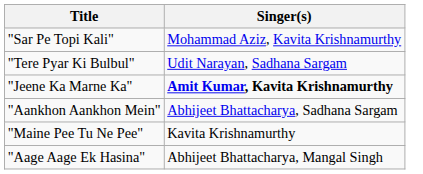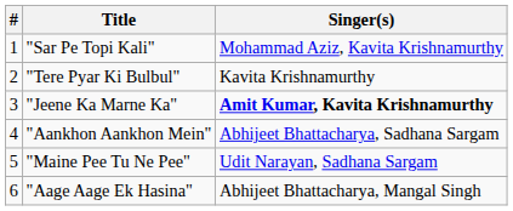+ column: # | 1 | 2 | 3 | 4 | 5 | 6
"Tere Pyar Ki Bulbul" | Singer(s): Udit Narayan, Sadhana Sargam -> Kavita Krishnamurthy
"Maine Pee Tu Ne Pee" | Singer(s): Kavita Krishnamurthy -> Udit Narayan, Sadhana Sargam
